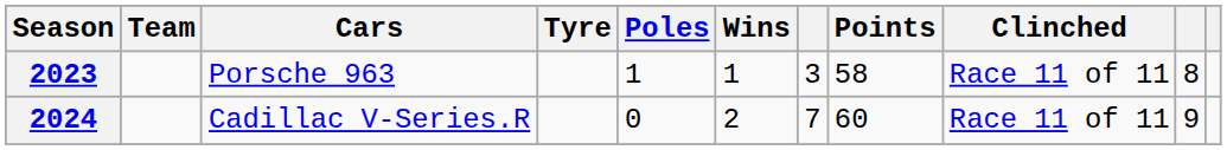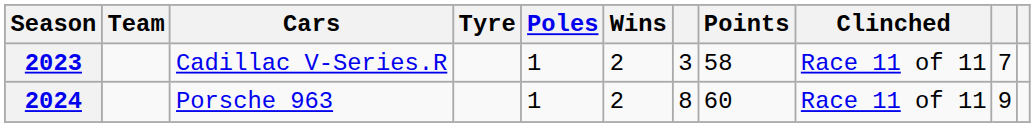2023 | Cars: Porsche 963 -> Cadillac V-Series.R
2023 | Wins: 1 -> 2
2023 | column 10: 8 -> 7
2024 | Cars: Cadillac V-Series.R -> Porsche 963
2024 | Poles: 0 -> 1
2024 | column 7: 7 -> 8
